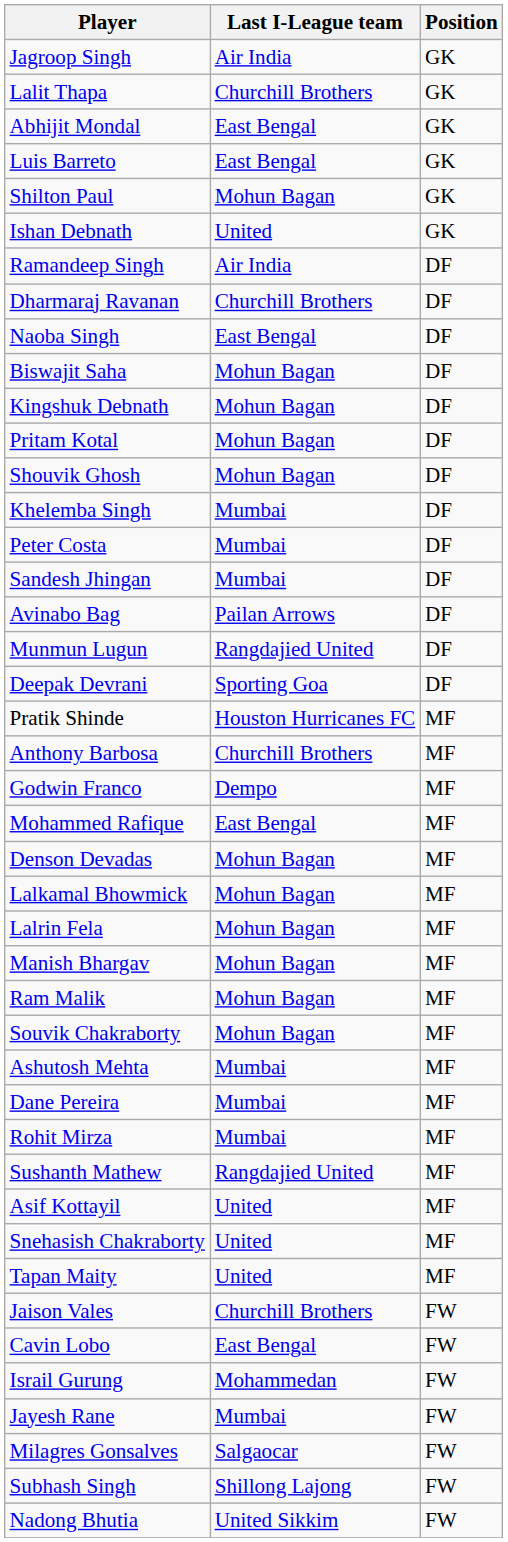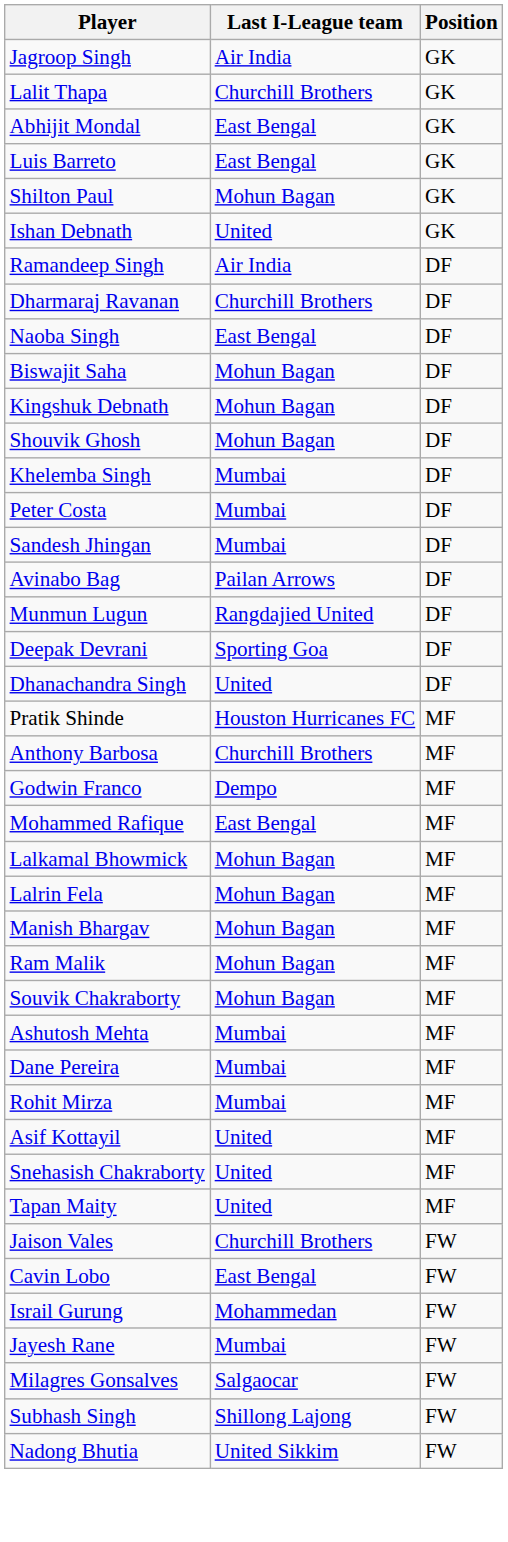- row: Pritam Kotal | Mohun Bagan | DF
+ row: Dhanachandra Singh | United | DF
- row: Denson Devadas | Mohun Bagan | MF
- row: Sushanth Mathew | Rangdajied United | MF
